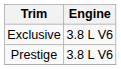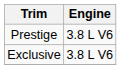rows swapped: Prestige <-> Exclusive
